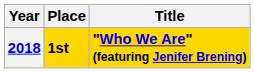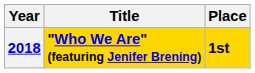columns swapped: Title <-> Place
